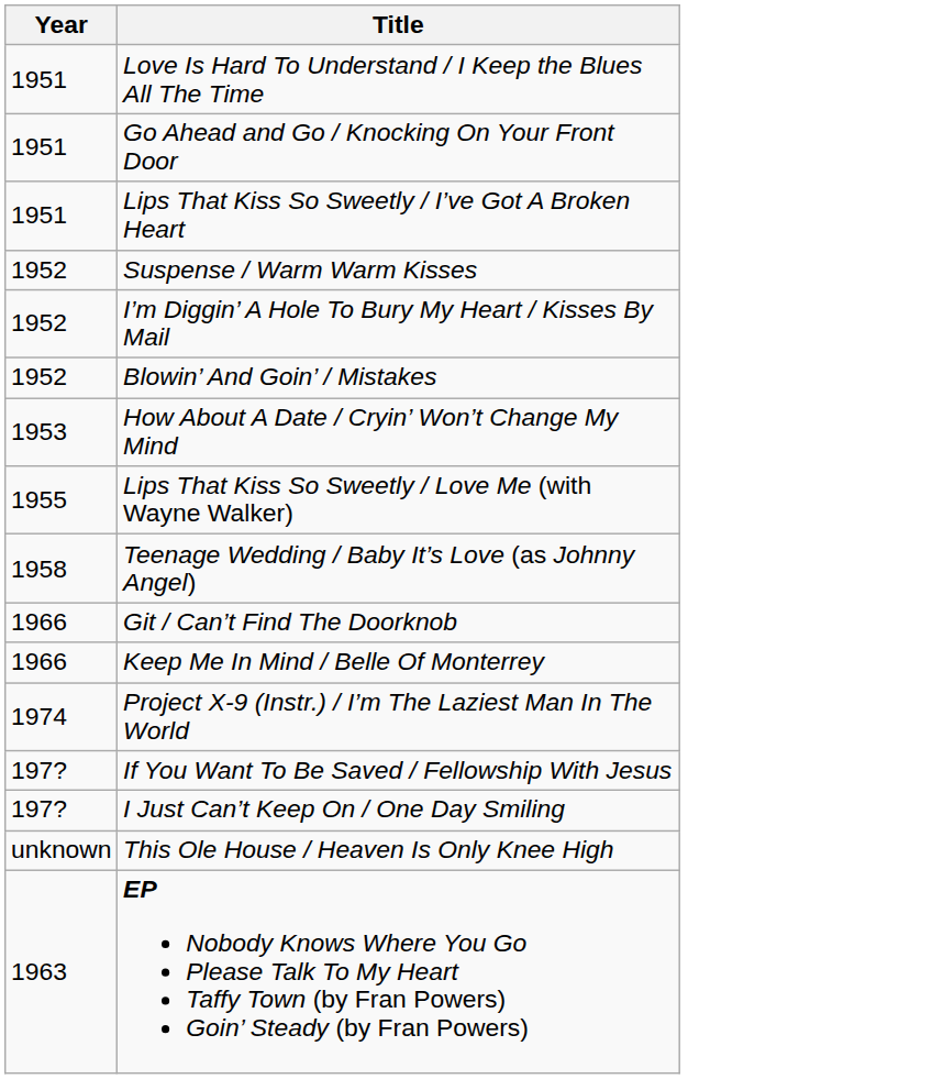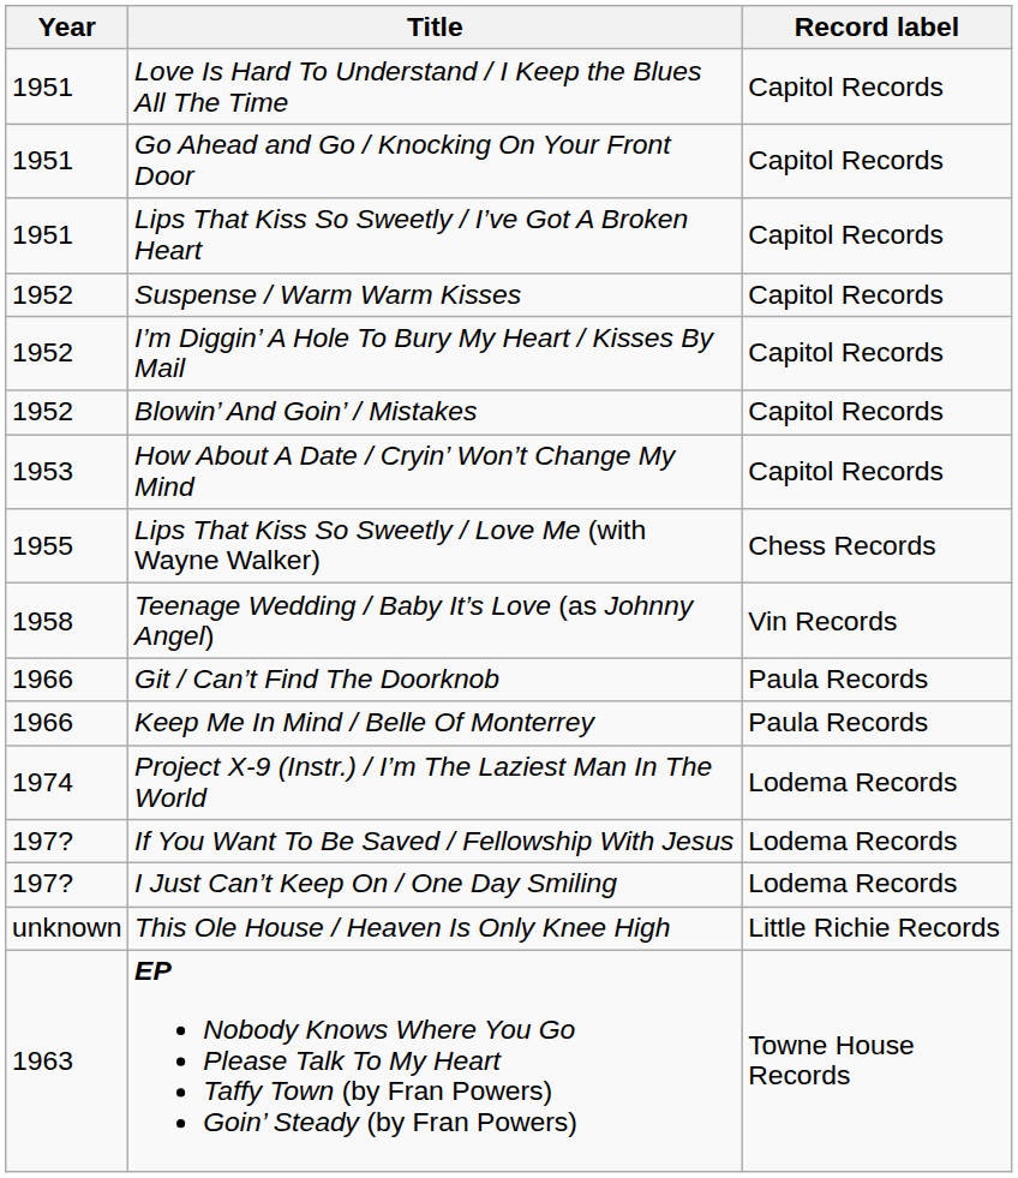+ column: Record label | Capitol Records | Capitol Records | Capitol Records | Capitol Records | Capitol Records | Capitol Records | Capitol Records | Chess Records | Vin Records | Paula Records | Paula Records | Lodema Records | Lodema Records | Lodema Records | Little Richie Records | Towne House Records
